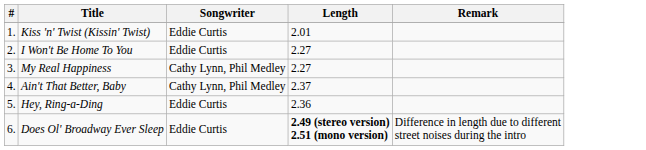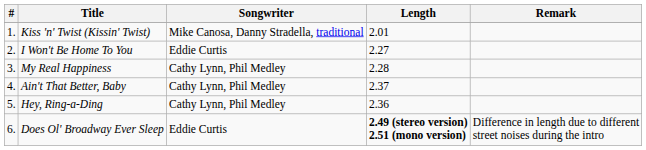Kiss 'n' Twist (Kissin' Twist) | Songwriter: Eddie Curtis -> Mike Canosa, Danny Stradella, traditional
My Real Happiness | Length: 2.27 -> 2.28
Hey, Ring-a-Ding | Songwriter: Eddie Curtis -> Cathy Lynn, Phil Medley
